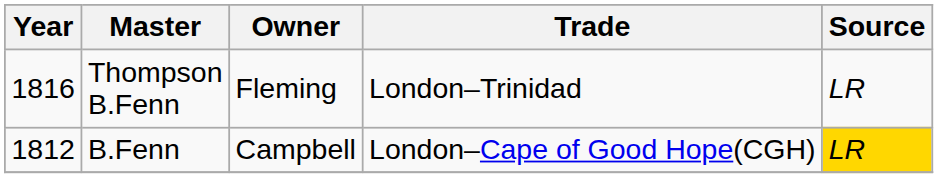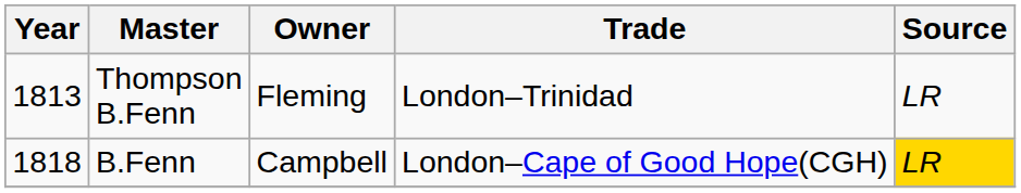Thompson B.Fenn | Year: 1816 -> 1813
B.Fenn | Year: 1812 -> 1818
